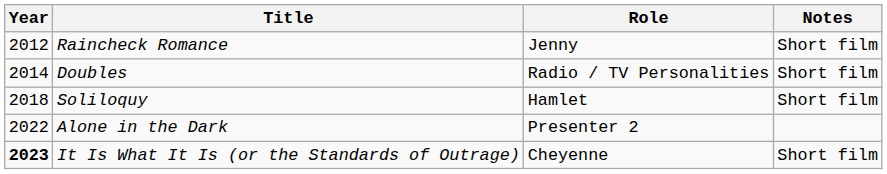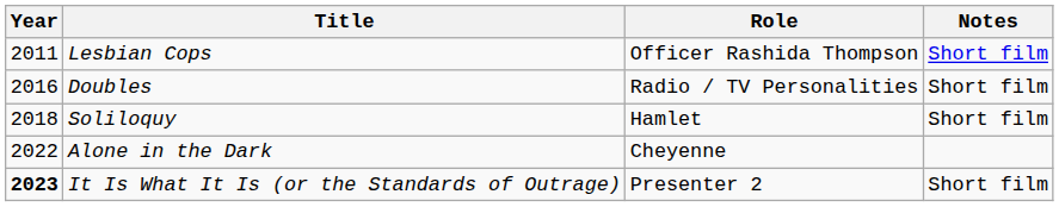+ row: 2011 | Lesbian Cops | Officer Rashida Thompson | Short film
- row: 2012 | Raincheck Romance | Jenny | Short film
Doubles | Year: 2014 -> 2016
Alone in the Dark | Role: Presenter 2 -> Cheyenne
It Is What It Is (or the Standards of Outrage) | Role: Cheyenne -> Presenter 2
